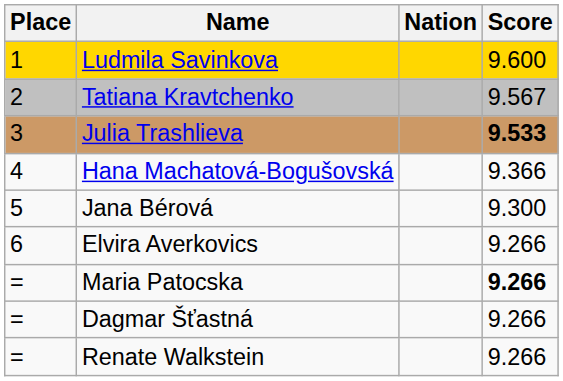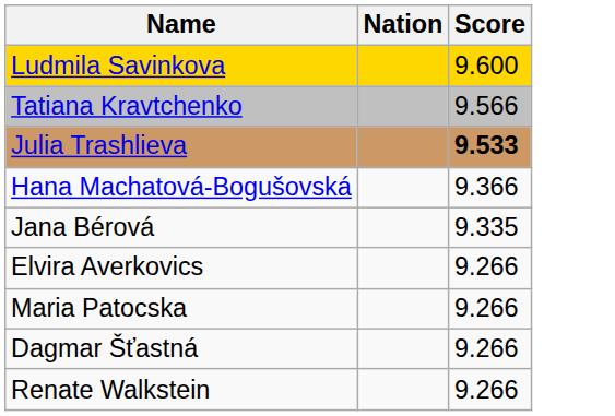- column: Place | 1 | 2 | 3 | 4 | 5 | 6 | = | = | =
Tatiana Kravtchenko | Score: 9.567 -> 9.566
Jana Bérová | Score: 9.300 -> 9.335
Maria Patocska | Score: bold -> normal
